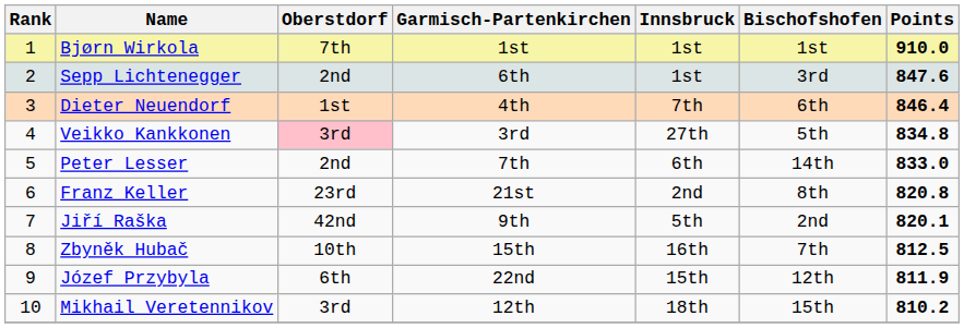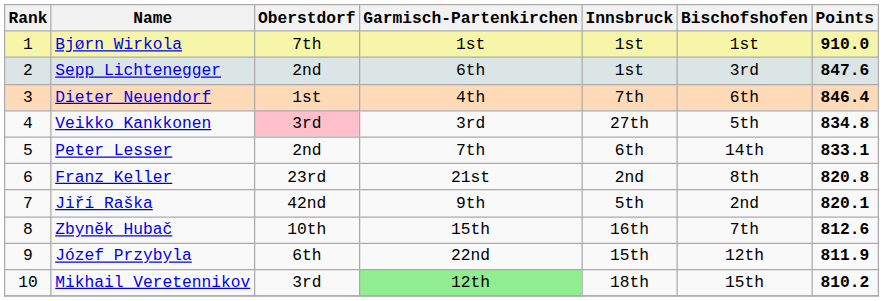Peter Lesser | Points: 833.0 -> 833.1
Zbyněk Hubač | Points: 812.5 -> 812.6
Mikhail Veretennikov | Garmisch-Partenkirchen: no background -> lightgreen background
